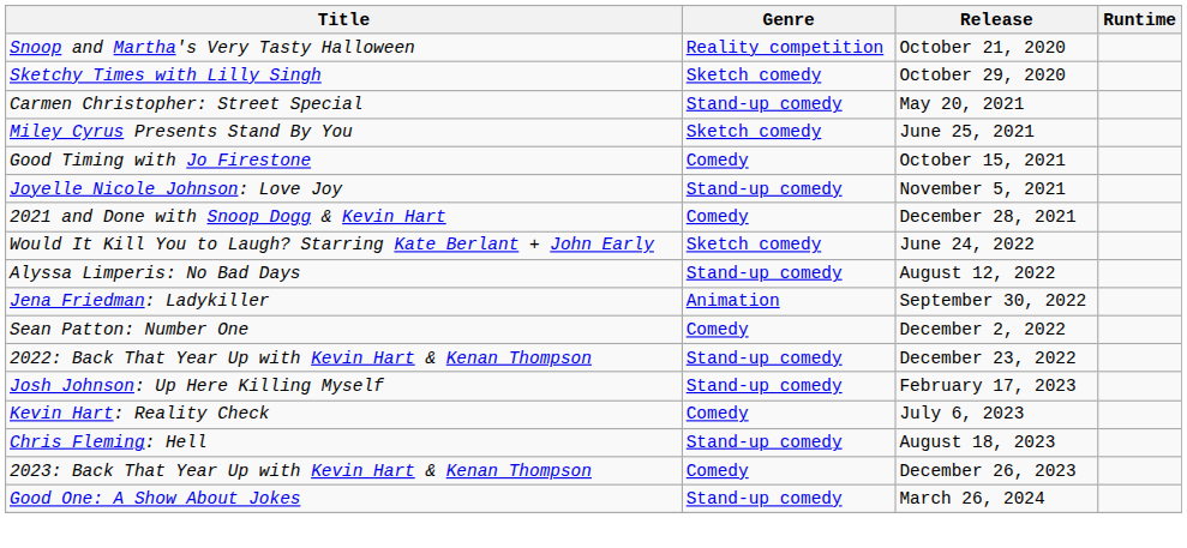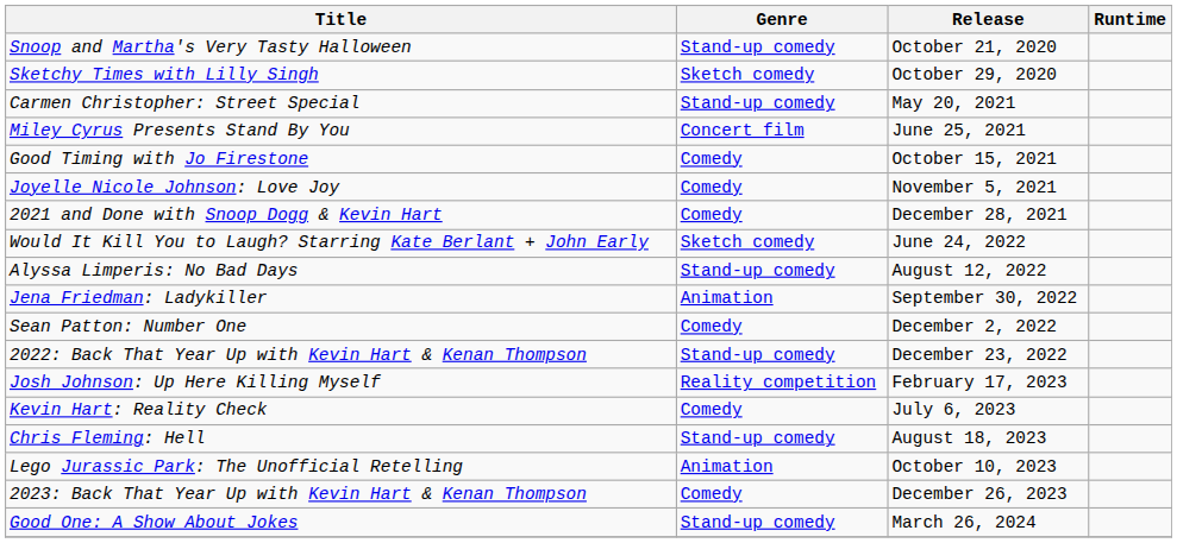Snoop and Martha's Very Tasty Halloween | Genre: Reality competition -> Stand-up comedy
Miley Cyrus Presents Stand By You | Genre: Sketch comedy -> Concert film
Joyelle Nicole Johnson: Love Joy | Genre: Stand-up comedy -> Comedy
Josh Johnson: Up Here Killing Myself | Genre: Stand-up comedy -> Reality competition
+ row: Lego Jurassic Park: The Unofficial Retelling | Animation | October 10, 2023
